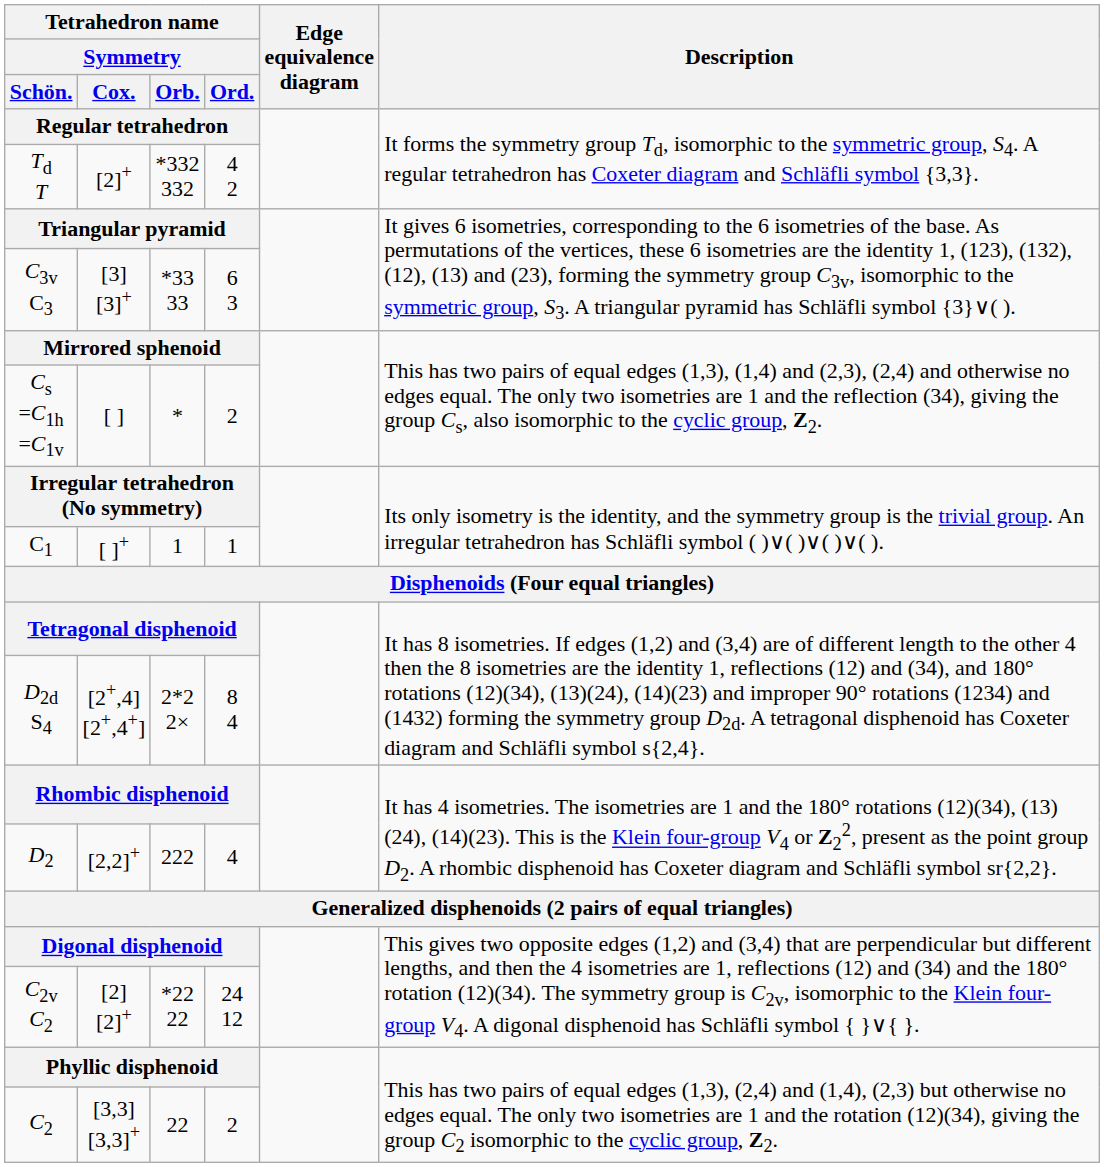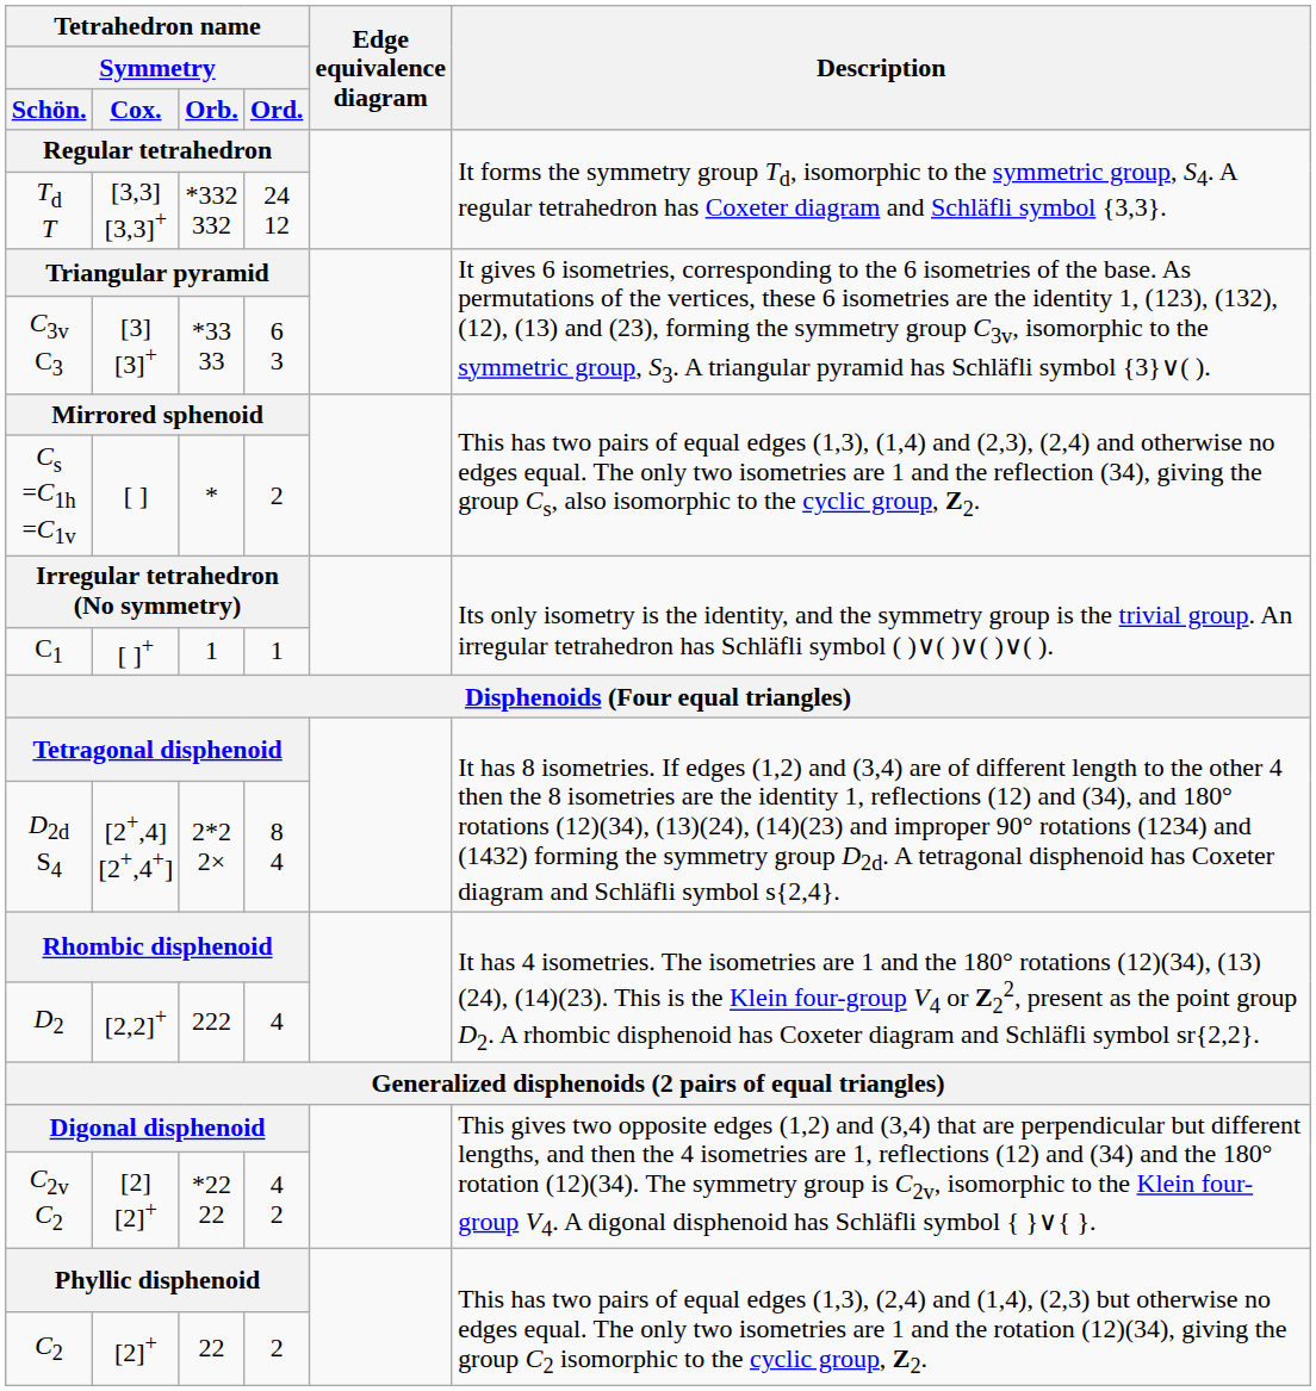Td T | Tetrahedron name / Symmetry / Cox.: [2]+ -> [3,3] [3,3]+
Td T | Tetrahedron name / Symmetry / Ord.: 4 2 -> 24 12
C2v C2 | Tetrahedron name / Symmetry / Ord.: 24 12 -> 4 2
C2 | Tetrahedron name / Symmetry / Cox.: [3,3] [3,3]+ -> [2]+
